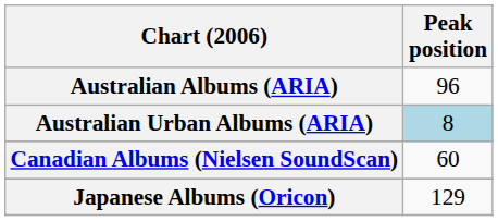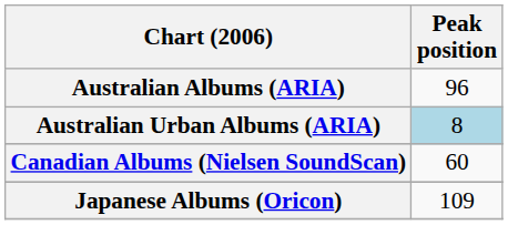Japanese Albums (Oricon) | Peak position: 129 -> 109
